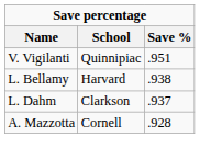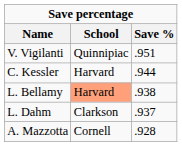+ row: C. Kessler | Harvard | .944
L. Bellamy | School: no background -> lightsalmon background
